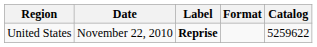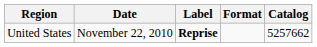United States | Catalog: 5259622 -> 5257662
